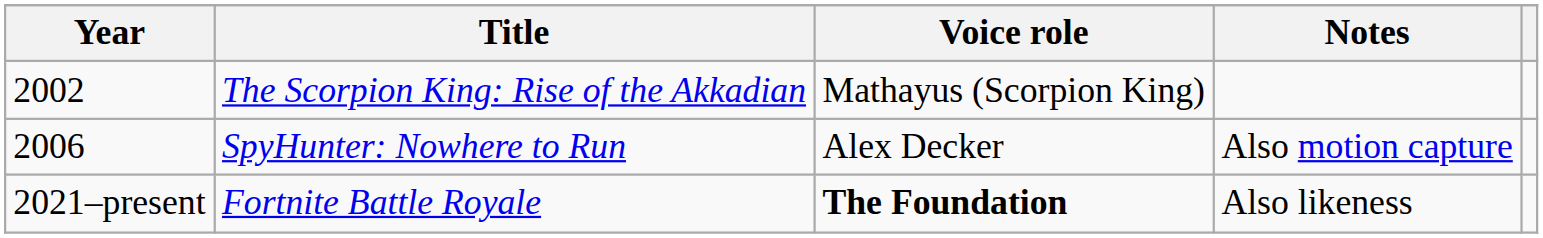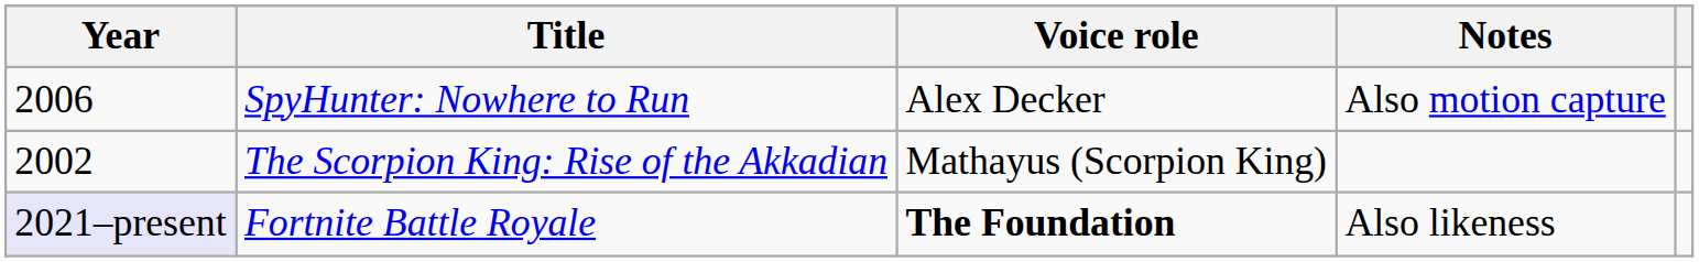rows swapped: The Scorpion King: Rise of the Akkadian <-> SpyHunter: Nowhere to Run
Fortnite Battle Royale | Year: no background -> lavender background
